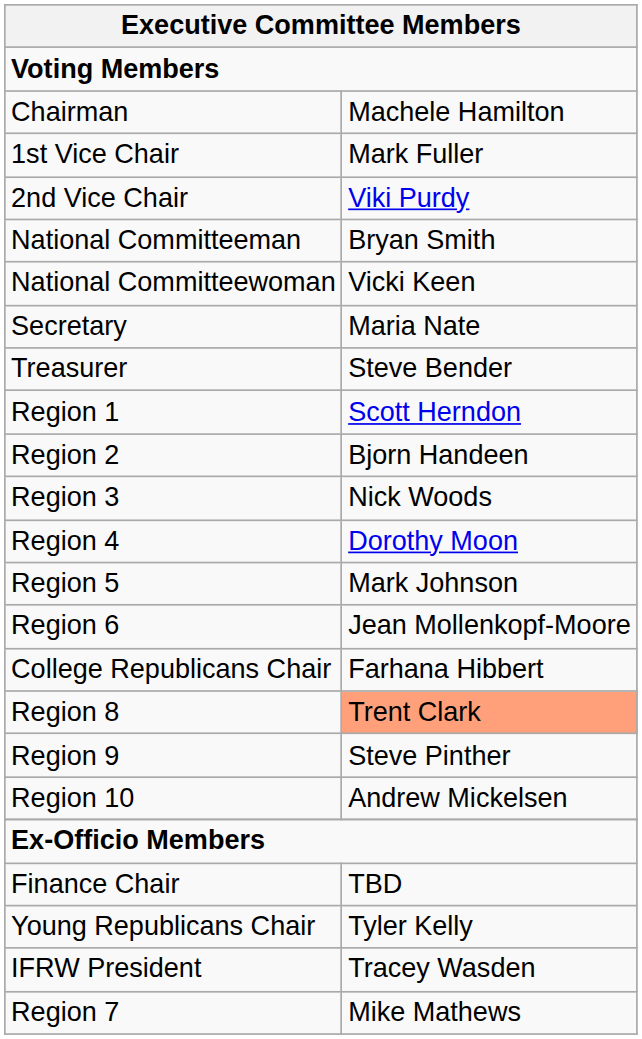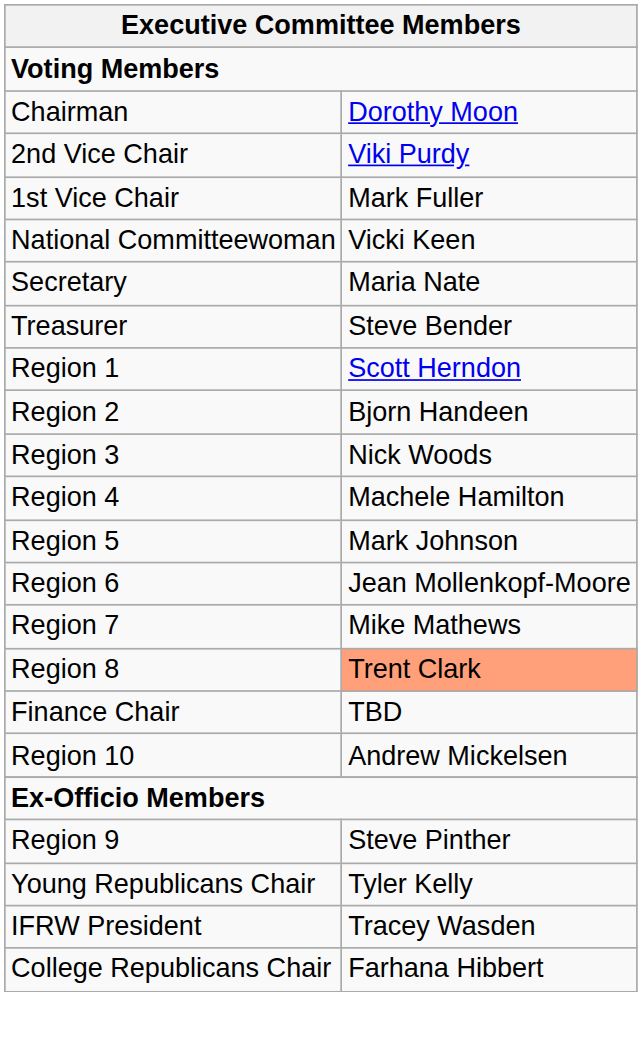Chairman | column 2: Machele Hamilton -> Dorothy Moon
rows swapped: 1st Vice Chair <-> 2nd Vice Chair
- row: National Committeeman | Bryan Smith
Region 4 | column 2: Dorothy Moon -> Machele Hamilton
rows swapped: Region 7 <-> College Republicans Chair
rows swapped: Region 9 <-> Finance Chair
